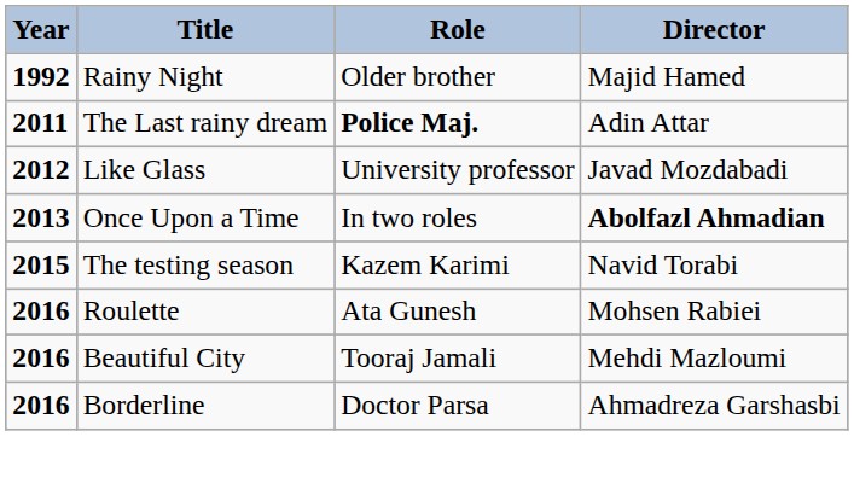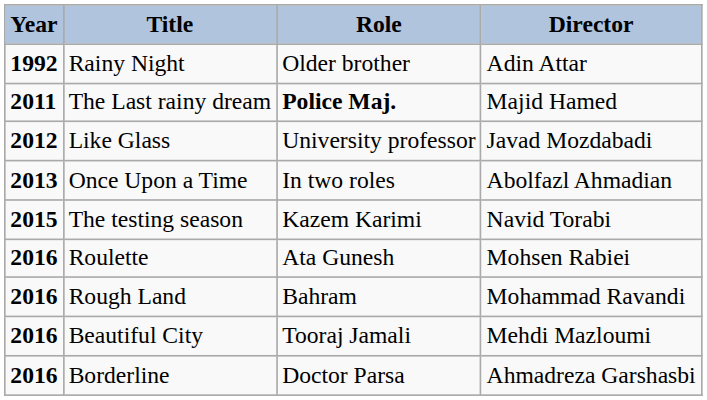Rainy Night | Director: Majid Hamed -> Adin Attar
The Last rainy dream | Director: Adin Attar -> Majid Hamed
Once Upon a Time | Director: bold -> normal
+ row: 2016 | Rough Land | Bahram | Mohammad Ravandi
